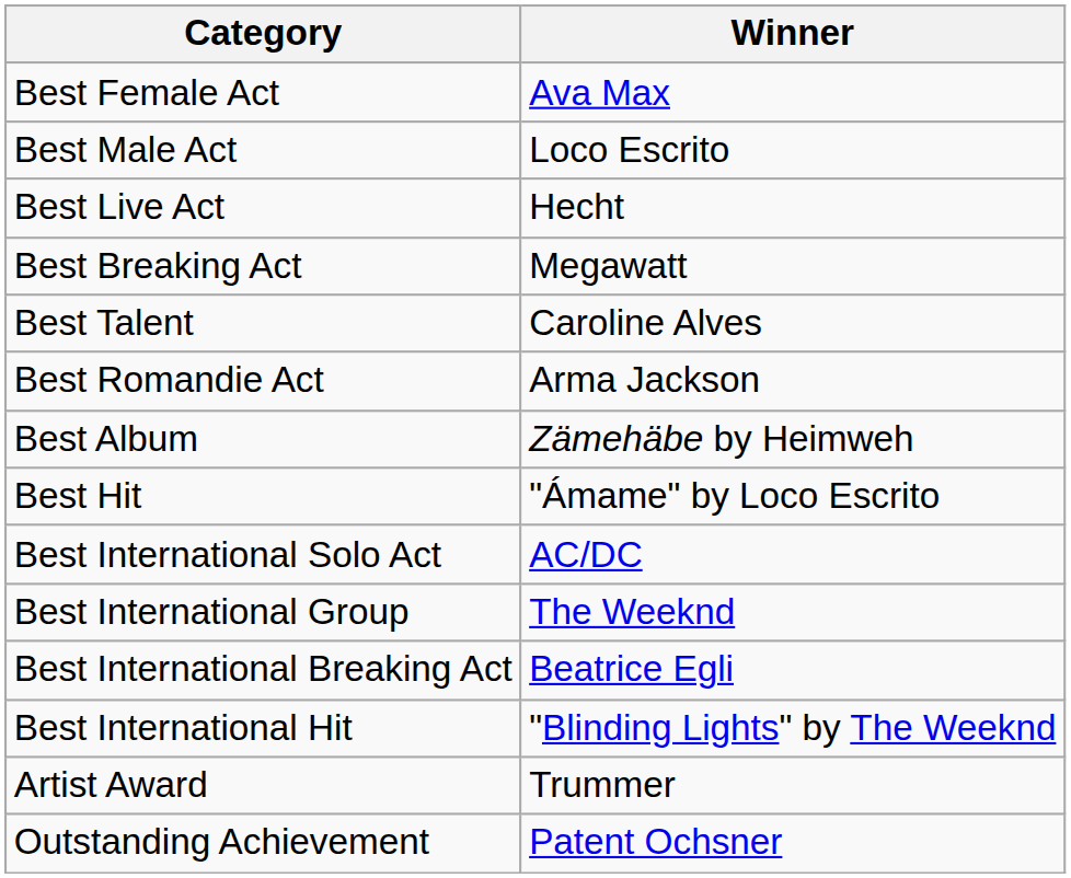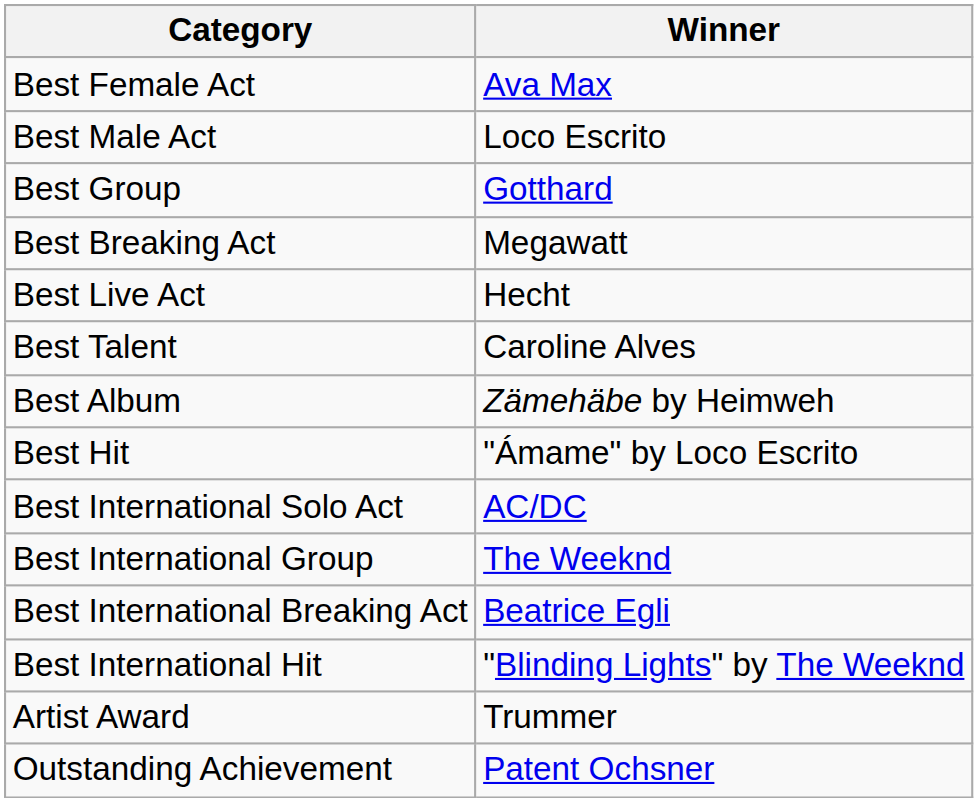+ row: Best Group | Gotthard
rows swapped: Best Breaking Act <-> Best Live Act
- row: Best Romandie Act | Arma Jackson
